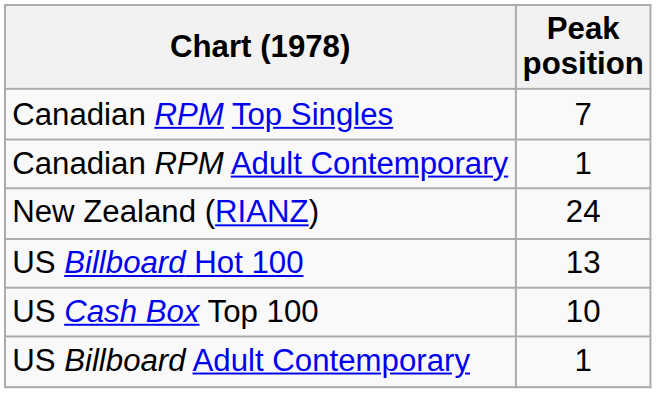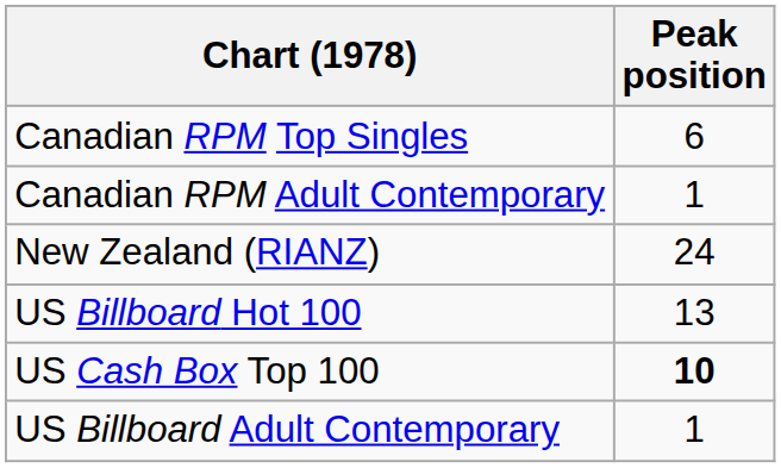Canadian RPM Top Singles | Peak position: 7 -> 6
US Cash Box Top 100 | Peak position: normal -> bold
